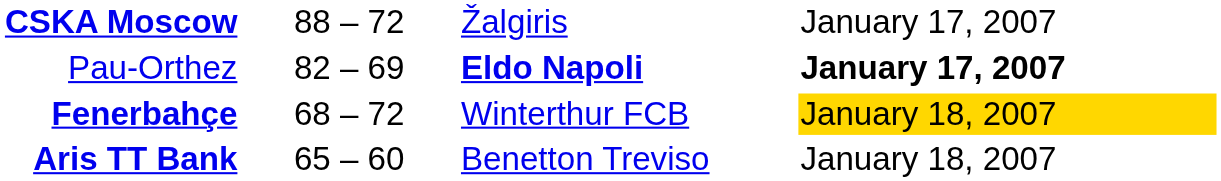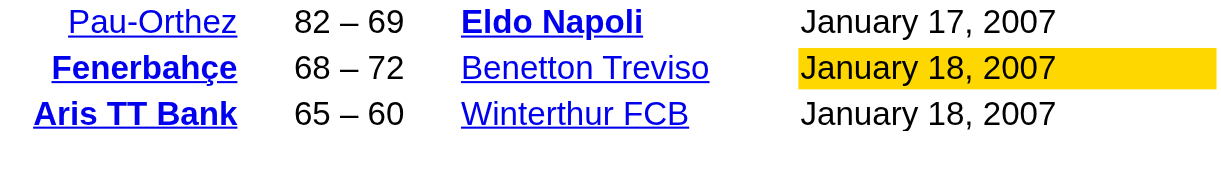- row: CSKA Moscow | 88 – 72 | Žalgiris | January 17, 2007
Pau-Orthez | column 4: bold -> normal
Fenerbahçe | column 3: Winterthur FCB -> Benetton Treviso
Aris TT Bank | column 3: Benetton Treviso -> Winterthur FCB
